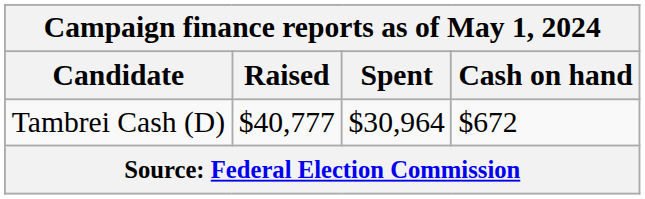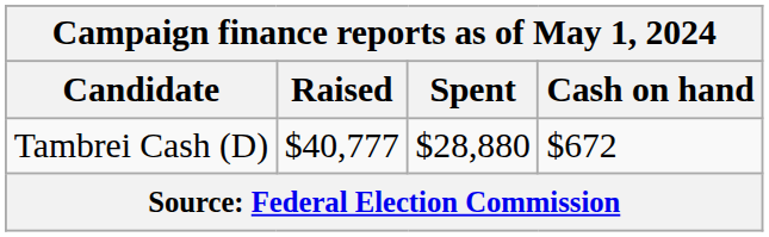Tambrei Cash (D) | Spent: $30,964 -> $28,880
